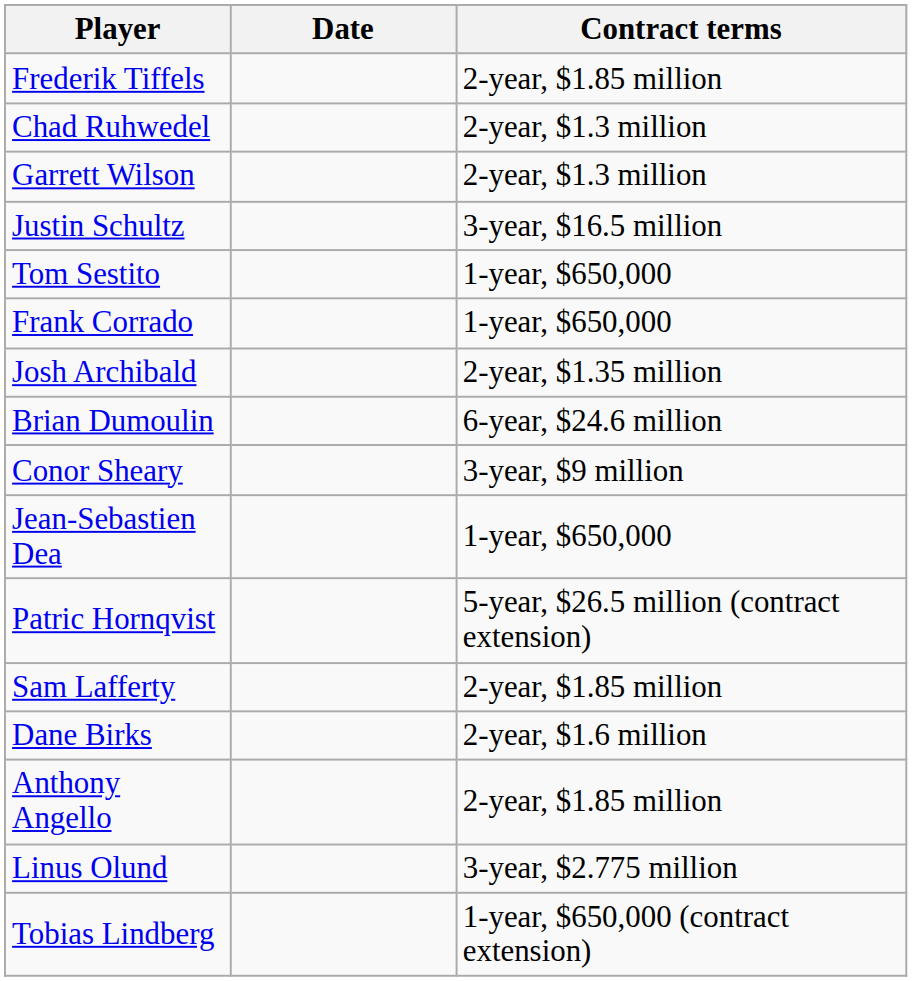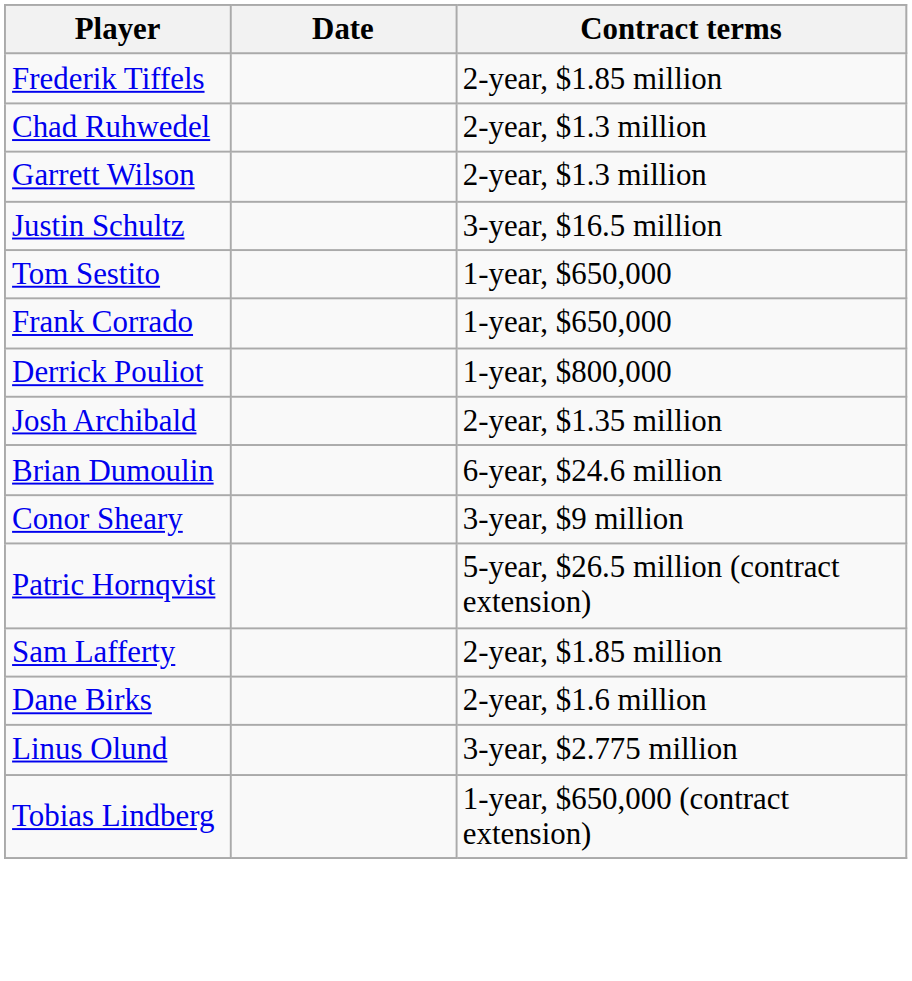+ row: Derrick Pouliot | 1-year, $800,000
- row: Jean-Sebastien Dea | 1-year, $650,000
- row: Anthony Angello | 2-year, $1.85 million
